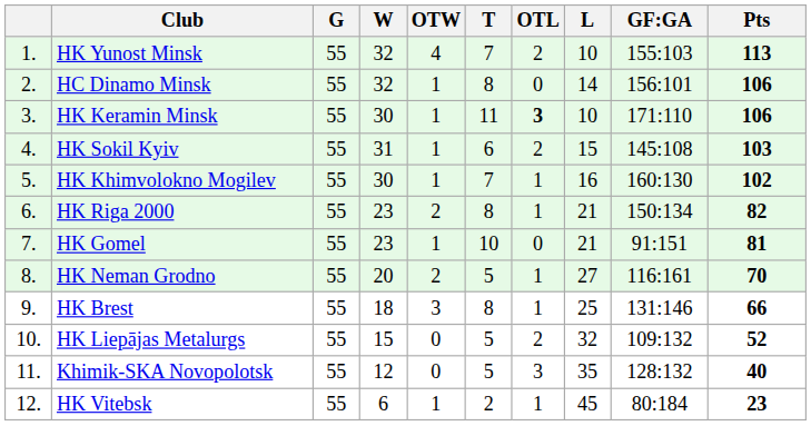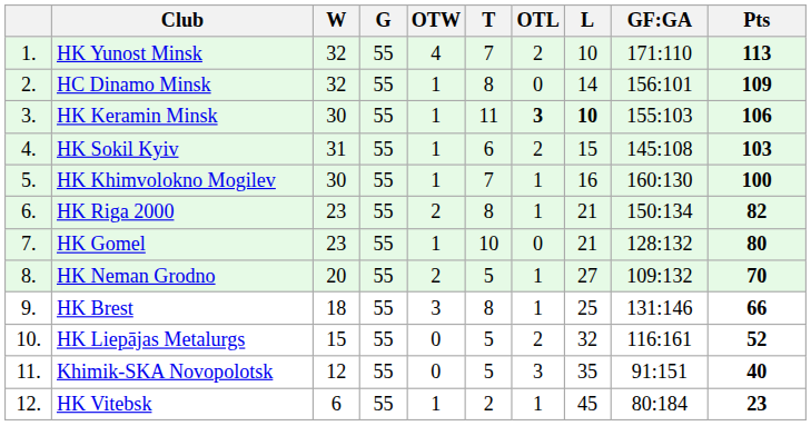columns swapped: G <-> W
HK Yunost Minsk | GF:GA: 155:103 -> 171:110
HC Dinamo Minsk | Pts: 106 -> 109
HK Keramin Minsk | L: normal -> bold
HK Keramin Minsk | GF:GA: 171:110 -> 155:103
HK Khimvolokno Mogilev | Pts: 102 -> 100
HK Gomel | GF:GA: 91:151 -> 128:132
HK Gomel | Pts: 81 -> 80
HK Neman Grodno | GF:GA: 116:161 -> 109:132
HK Liepājas Metalurgs | GF:GA: 109:132 -> 116:161
Khimik-SKA Novopolotsk | GF:GA: 128:132 -> 91:151
